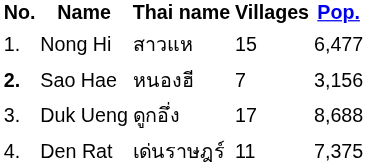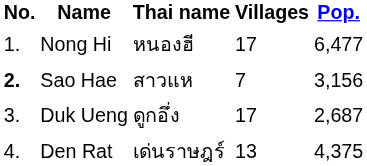Nong Hi | Thai name: สาวแห -> หนองฮี
Nong Hi | Villages: 15 -> 17
Sao Hae | Thai name: หนองฮี -> สาวแห
Duk Ueng | Pop.: 8,688 -> 2,687
Den Rat | Villages: 11 -> 13
Den Rat | Pop.: 7,375 -> 4,375
